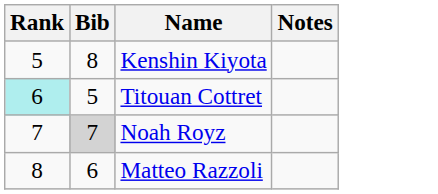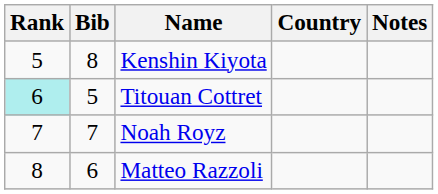+ column: Country
Noah Royz | Bib: lightgrey background -> no background
